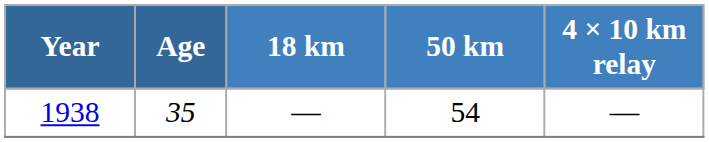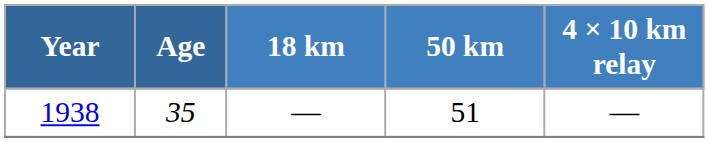1938 | 50 km: 54 -> 51
